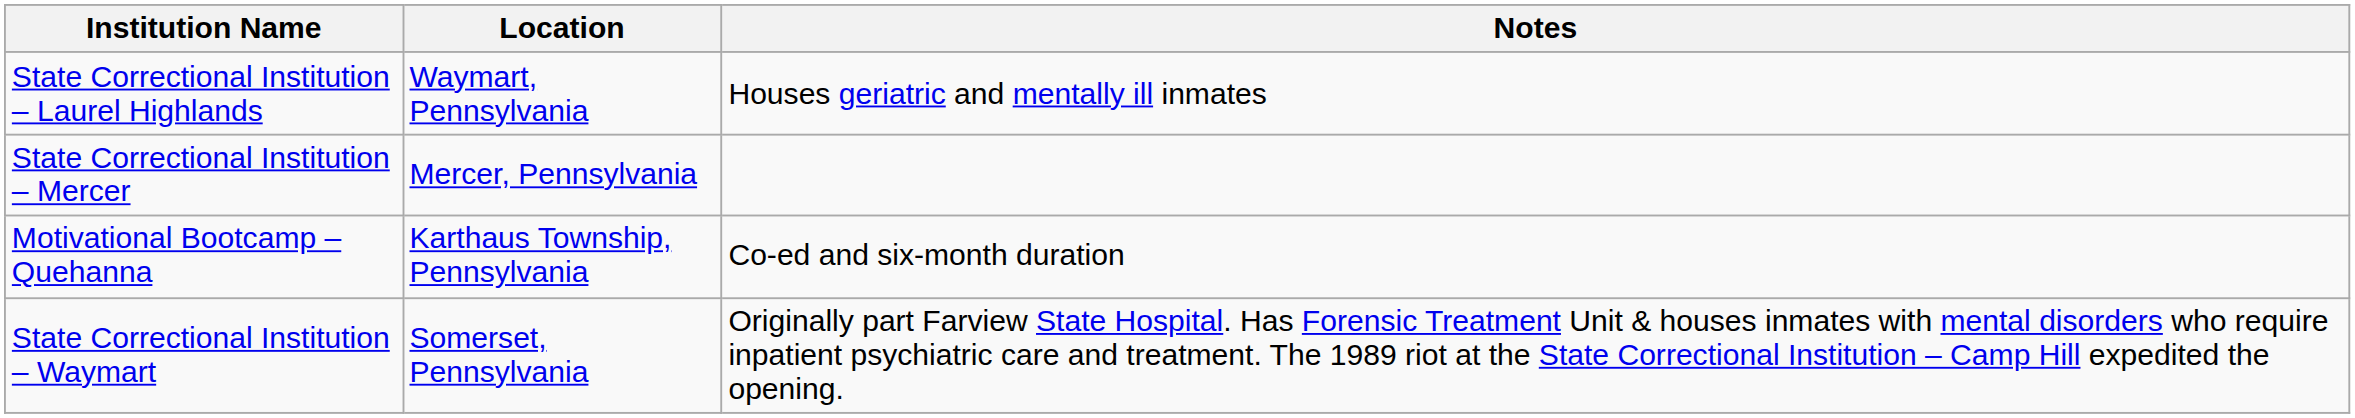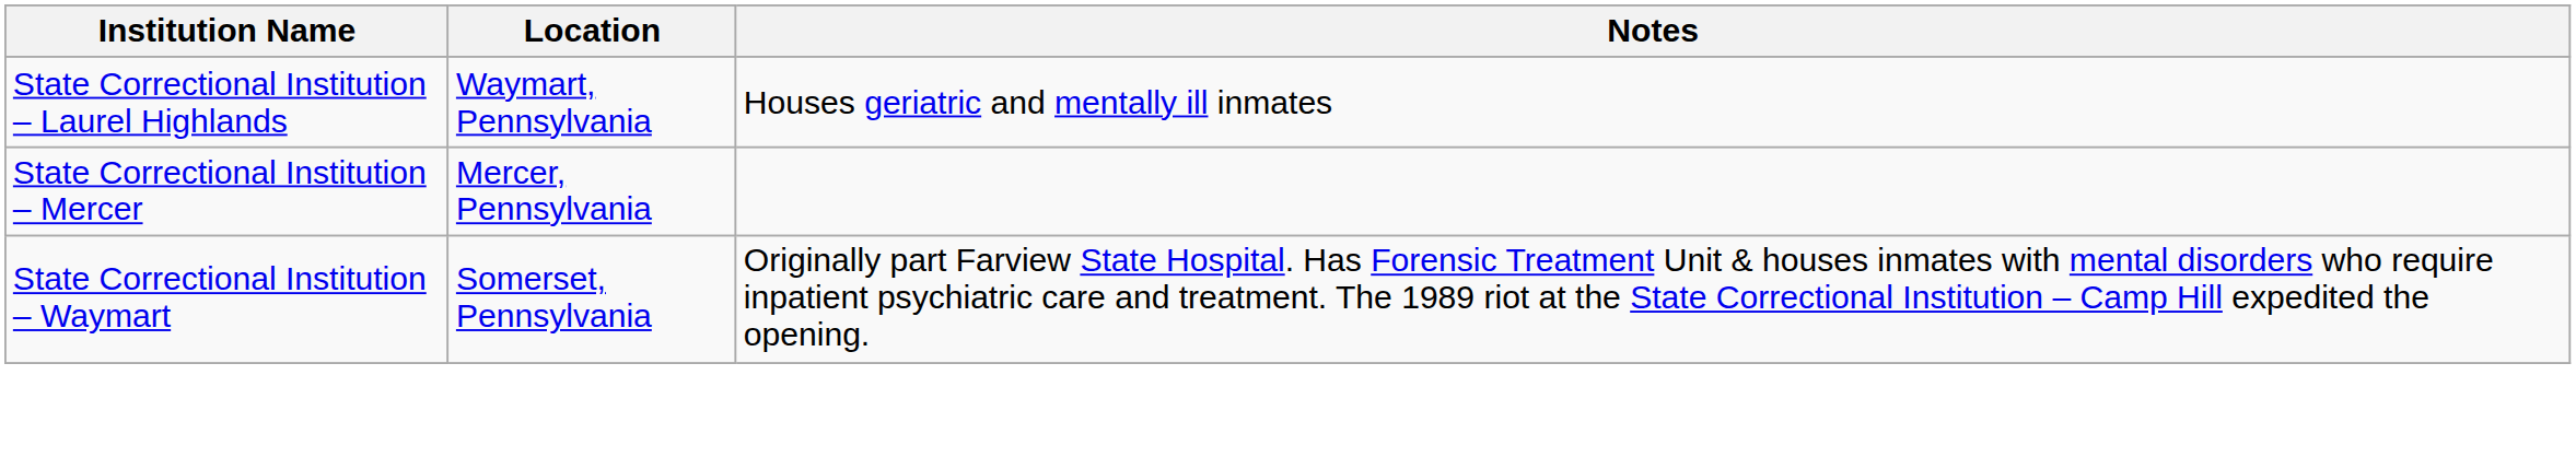- row: Motivational Bootcamp – Quehanna | Karthaus Township, Pennsylvania | Co-ed and six-month duration
